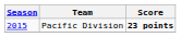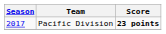Pacific Division | Season: 2015 -> 2017
